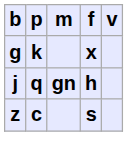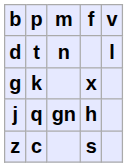+ row: d | t | n | l
